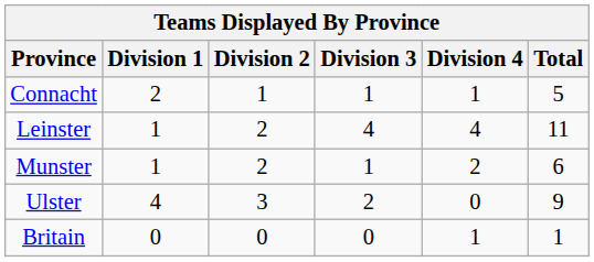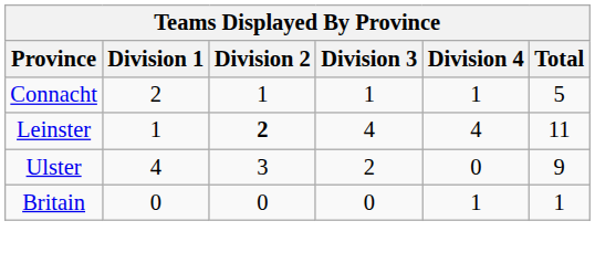Leinster | Division 2: normal -> bold
- row: Munster | 1 | 2 | 1 | 2 | 6
